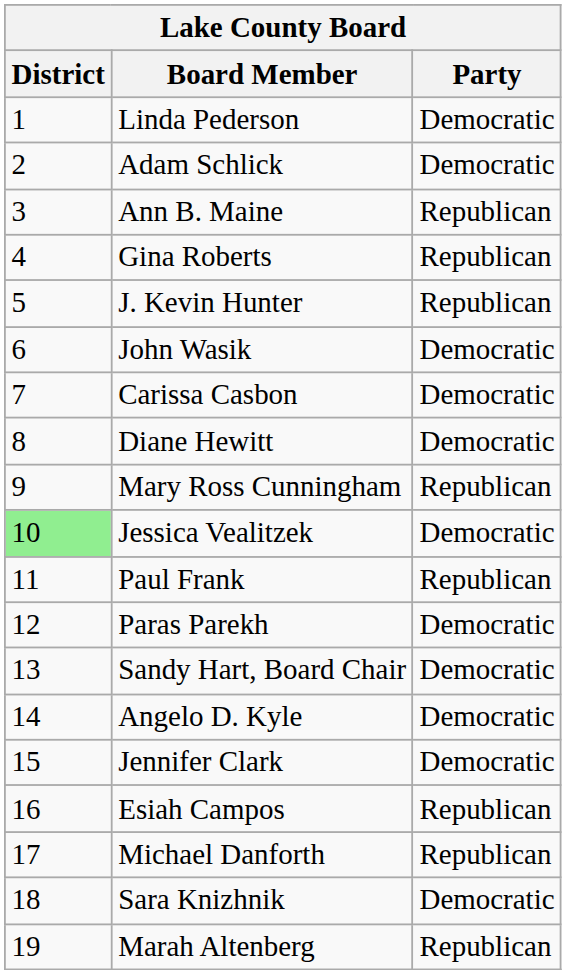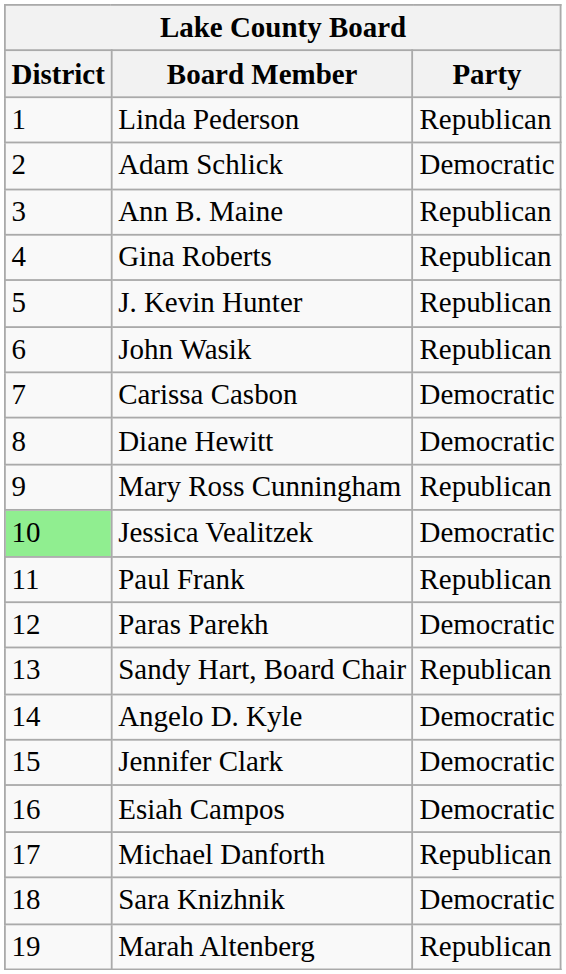Linda Pederson | Party: Democratic -> Republican
John Wasik | Party: Democratic -> Republican
Sandy Hart, Board Chair | Party: Democratic -> Republican
Esiah Campos | Party: Republican -> Democratic
